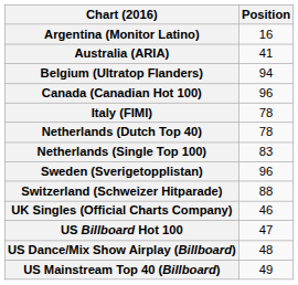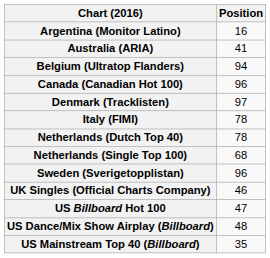+ row: Denmark (Tracklisten) | 97
Netherlands (Single Top 100) | Position: 83 -> 68
- row: Switzerland (Schweizer Hitparade) | 88
US Mainstream Top 40 (Billboard) | Position: 49 -> 35
